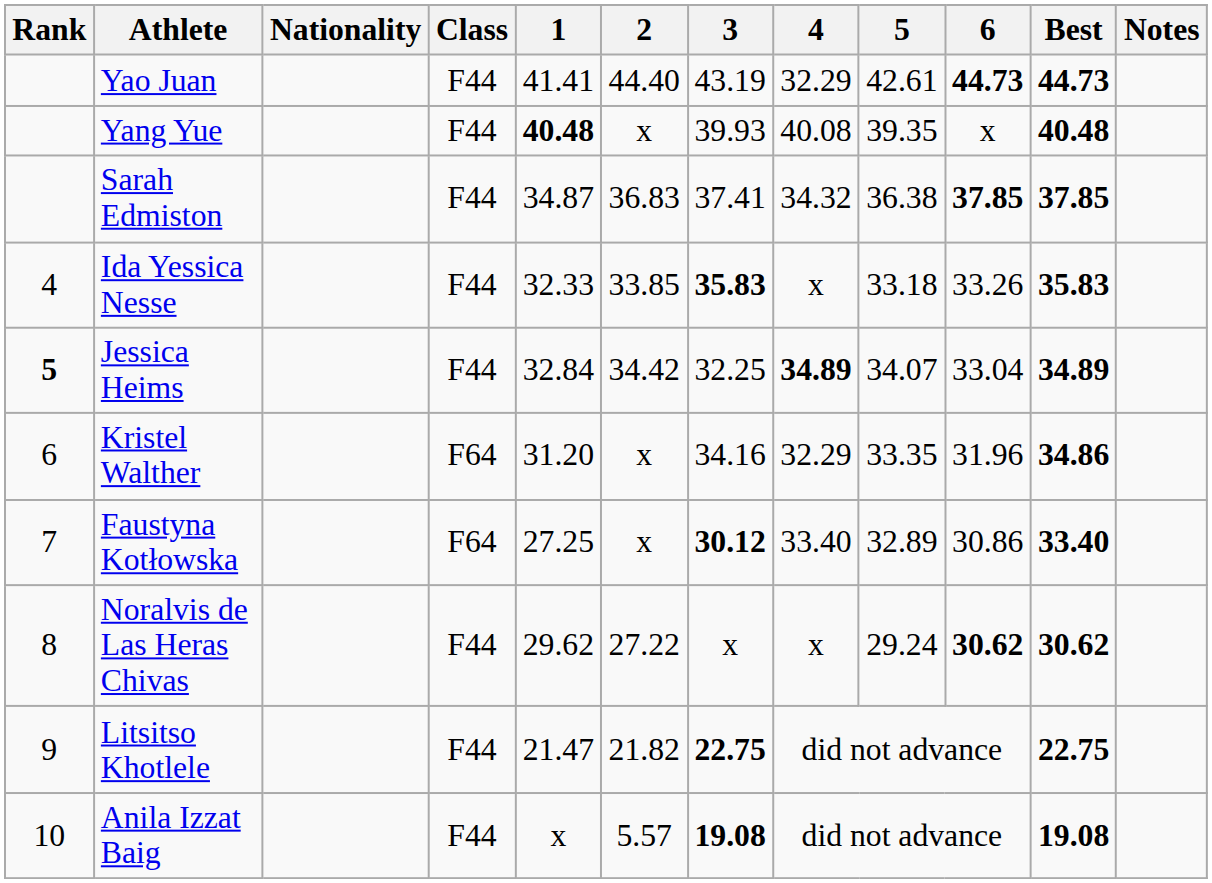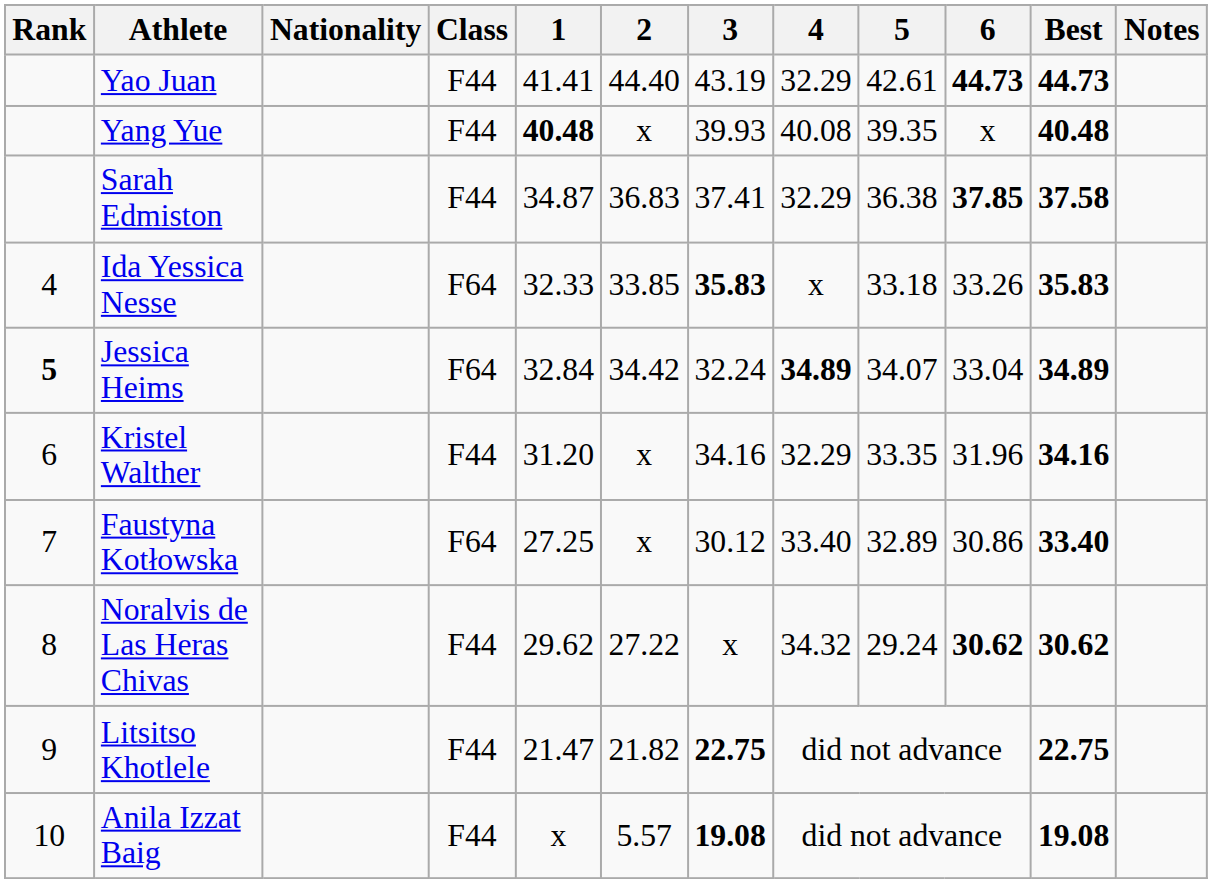Sarah Edmiston | 4: 34.32 -> 32.29
Sarah Edmiston | Best: 37.85 -> 37.58
Ida Yessica Nesse | Class: F44 -> F64
Jessica Heims | Class: F44 -> F64
Jessica Heims | 3: 32.25 -> 32.24
Kristel Walther | Class: F64 -> F44
Kristel Walther | Best: 34.86 -> 34.16
Faustyna Kotłowska | 3: bold -> normal
Noralvis de Las Heras Chivas | 4: x -> 34.32
